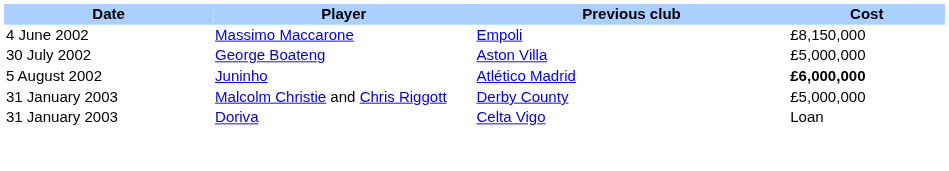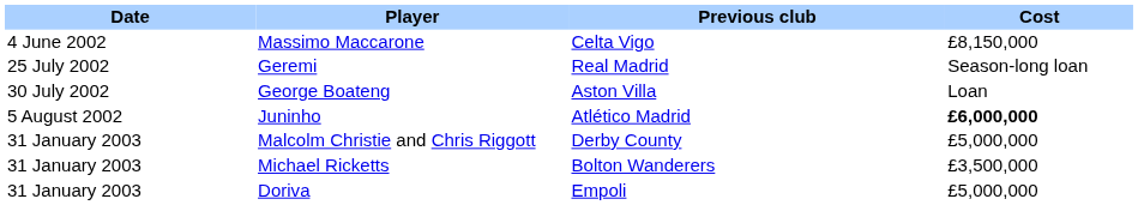Massimo Maccarone | Previous club: Empoli -> Celta Vigo
+ row: 25 July 2002 | Geremi | Real Madrid | Season-long loan
George Boateng | Cost: £5,000,000 -> Loan
+ row: 31 January 2003 | Michael Ricketts | Bolton Wanderers | £3,500,000
Doriva | Previous club: Celta Vigo -> Empoli
Doriva | Cost: Loan -> £5,000,000
